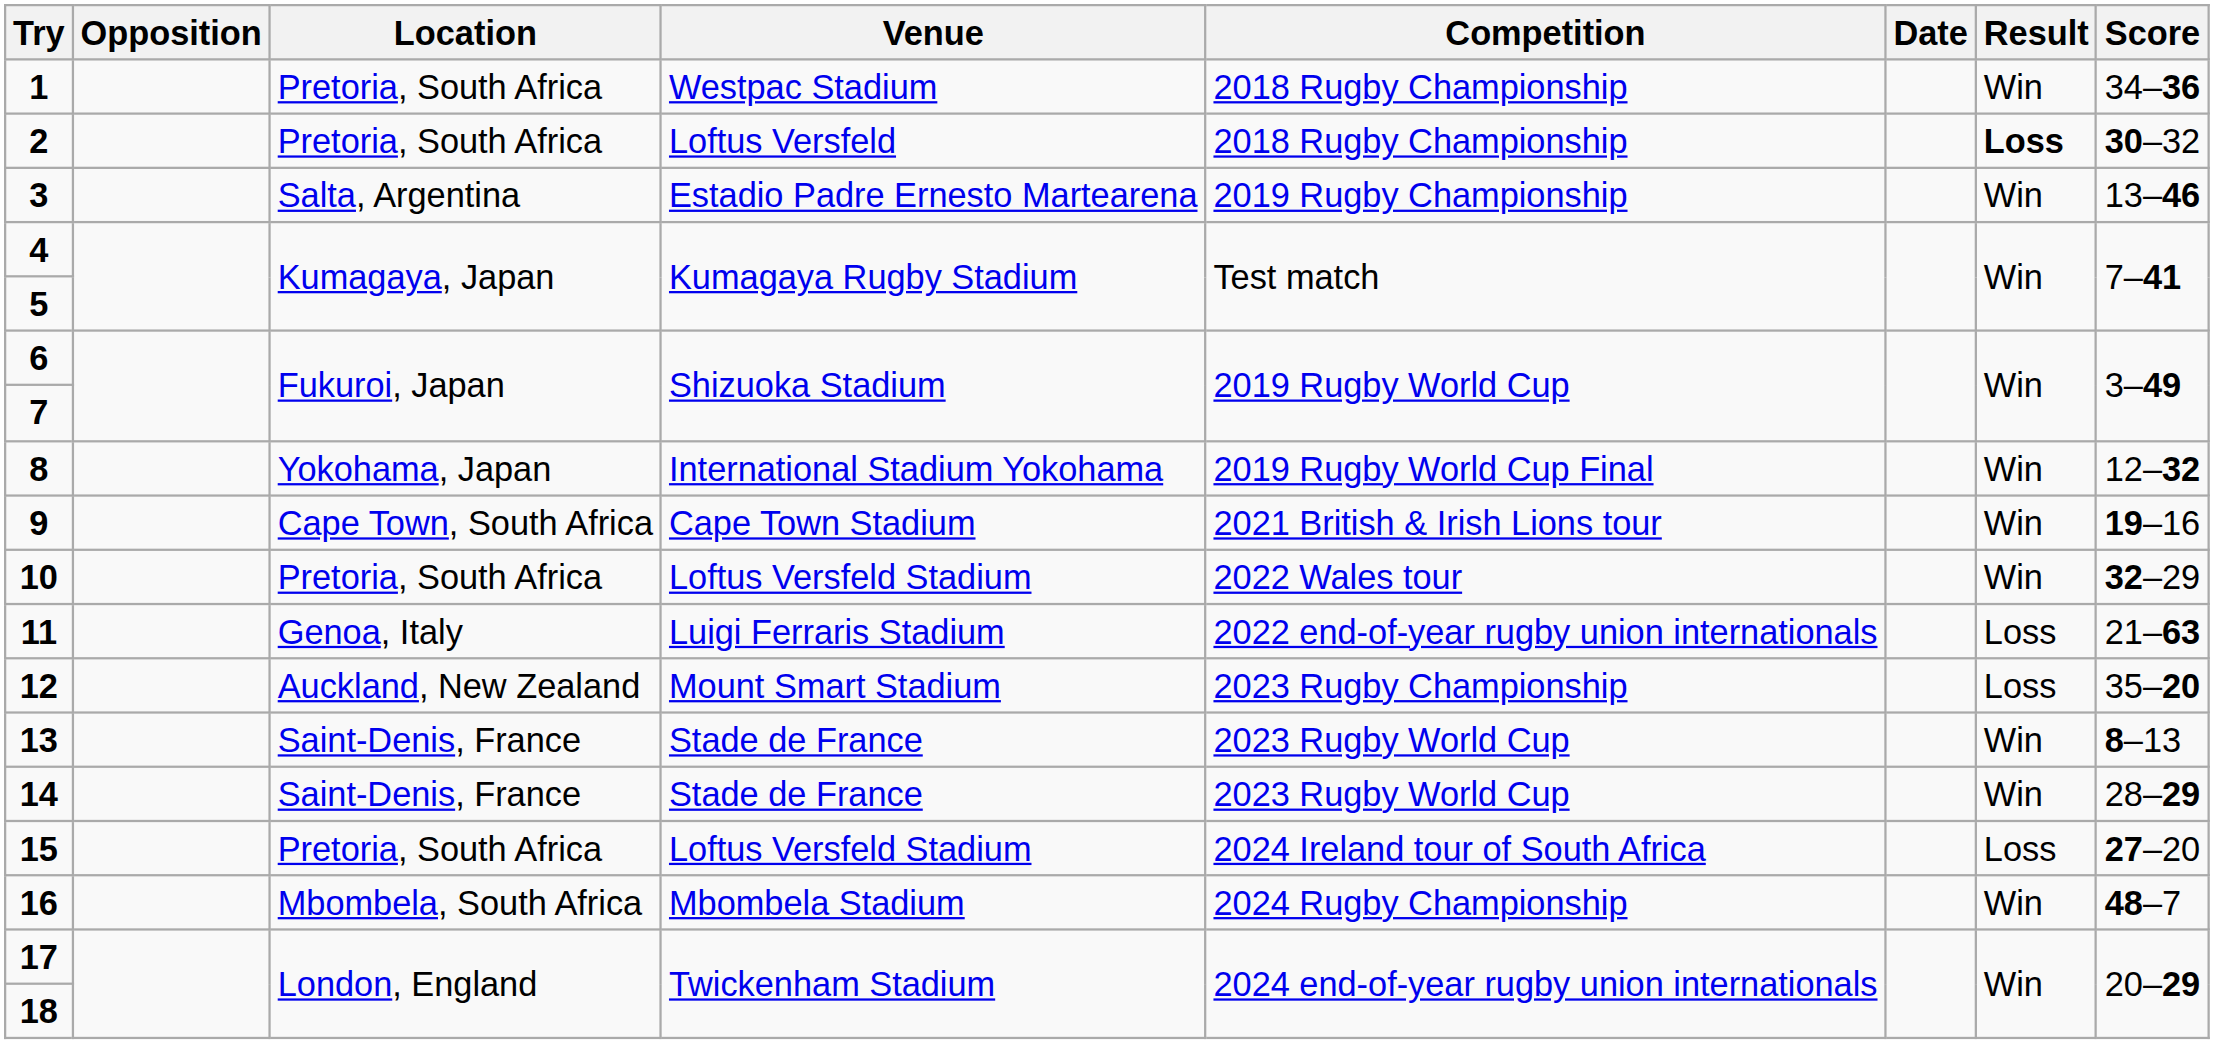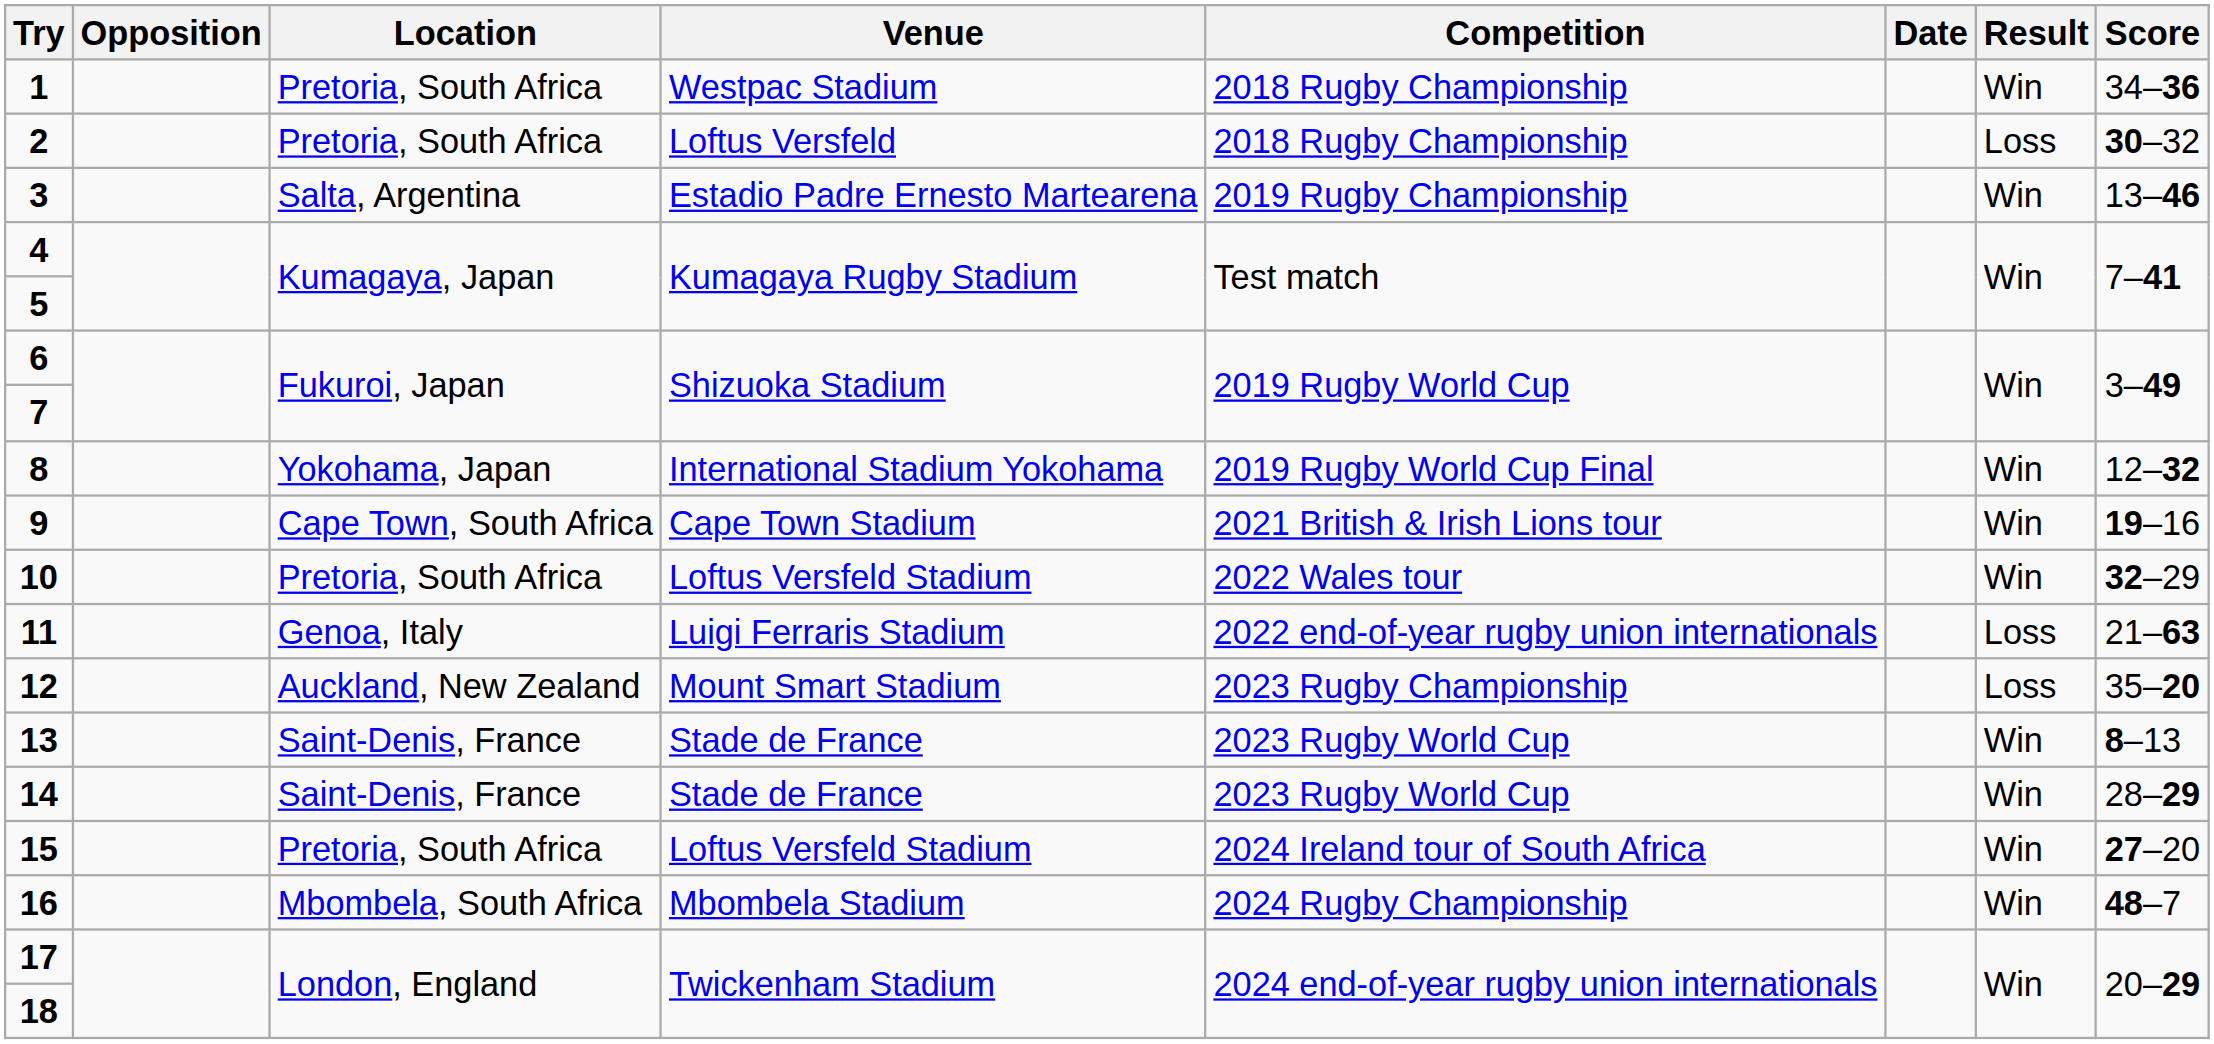2 | Result: bold -> normal
15 | Result: Loss -> Win
